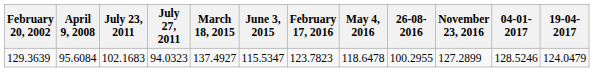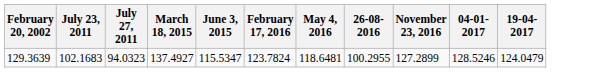- column: April 9, 2008 | 95.6084
129.3639 | February 17, 2016: 123.7823 -> 123.7824
129.3639 | May 4, 2016: 118.6478 -> 118.6481
